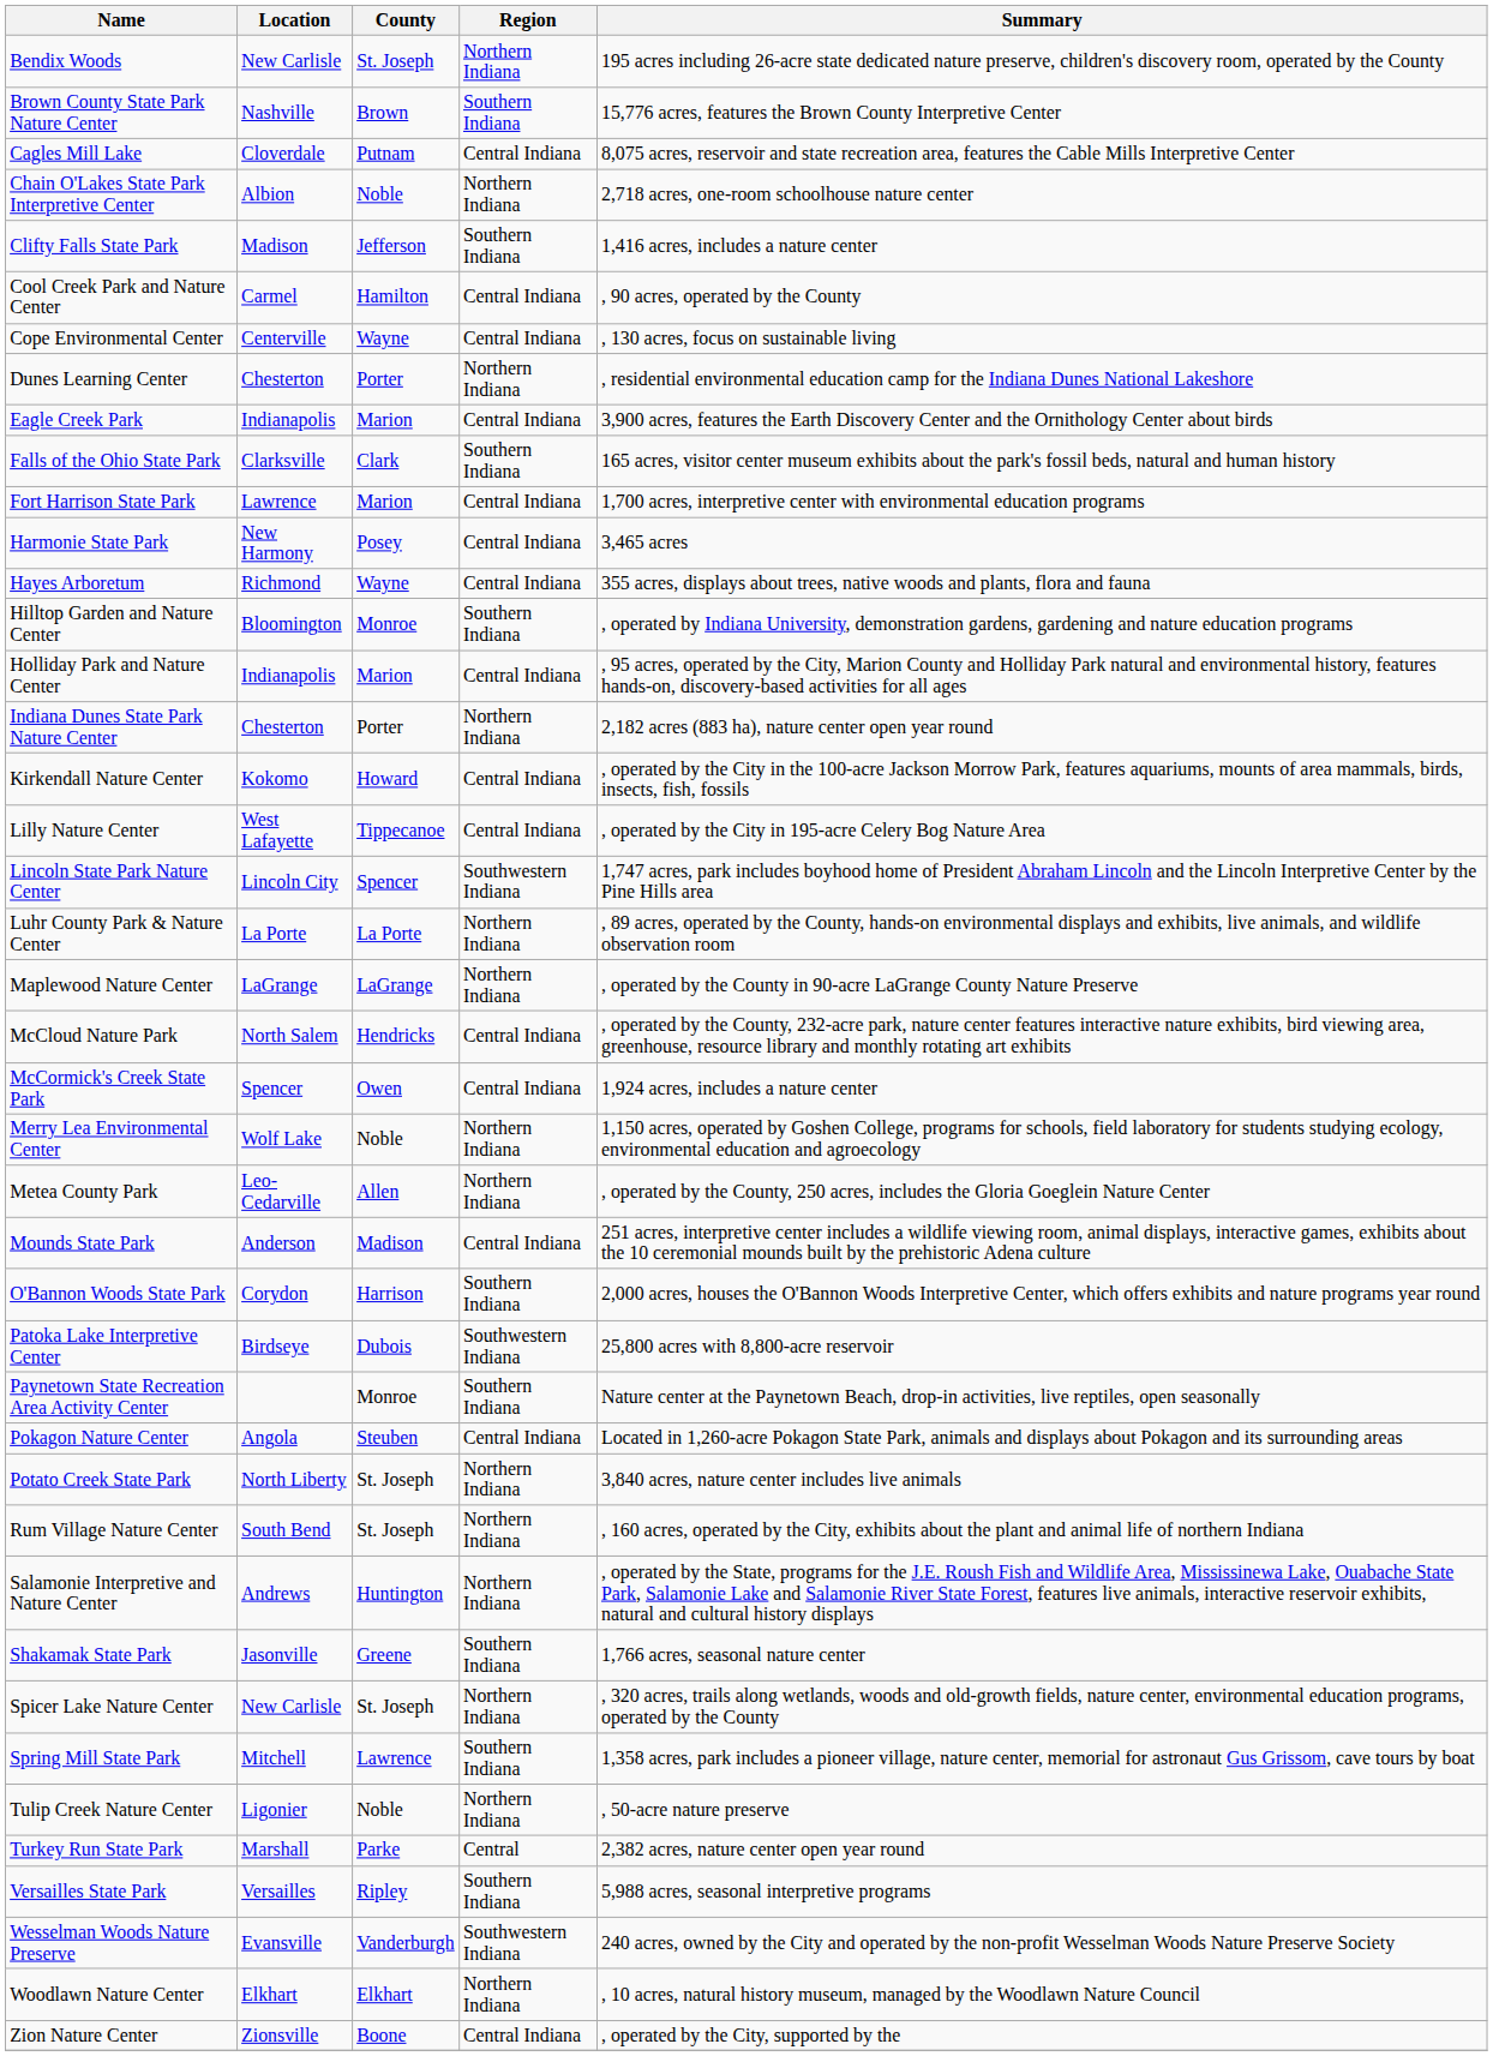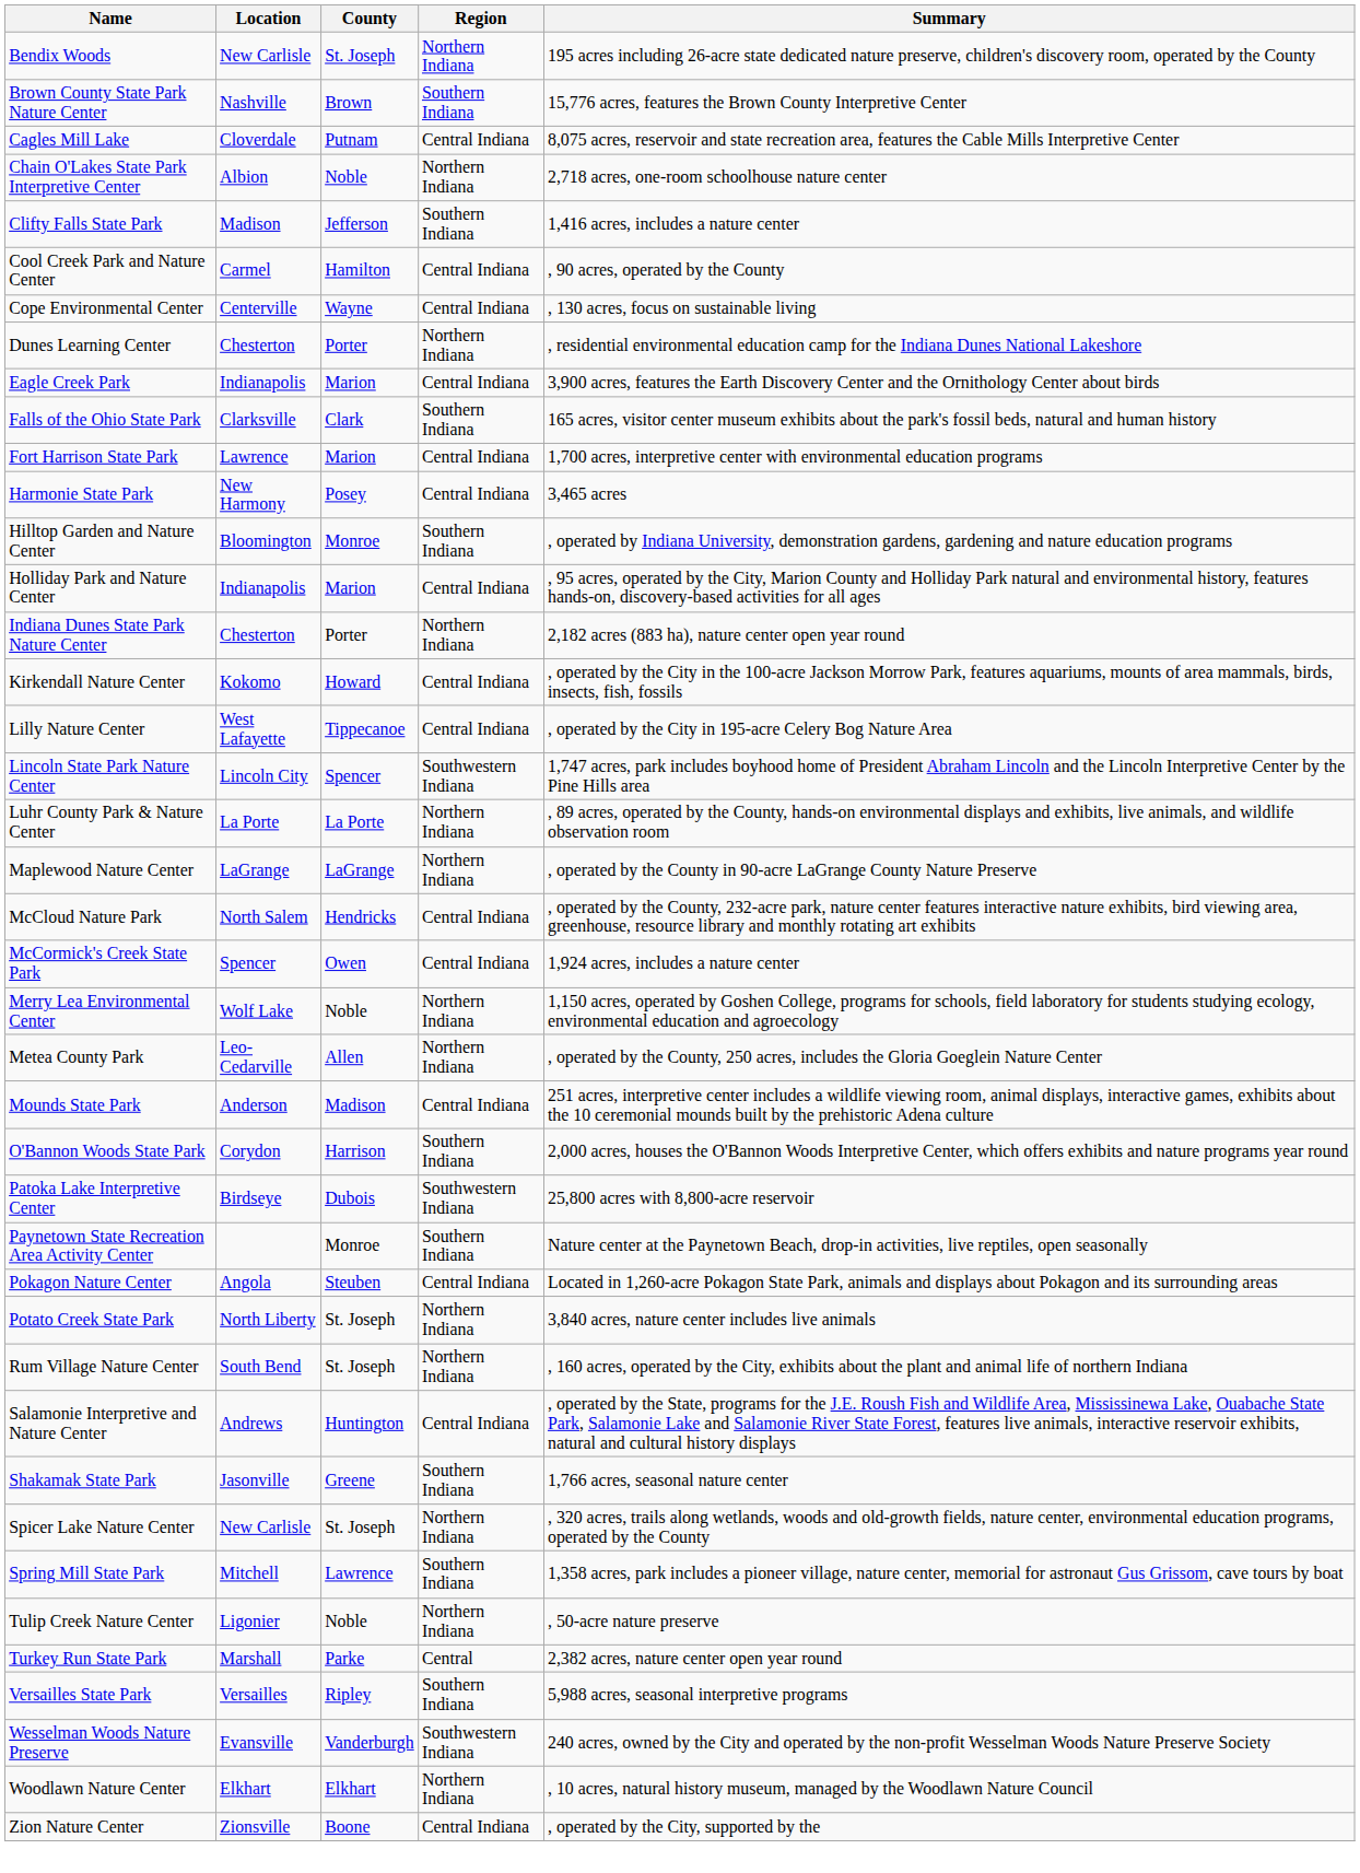- row: Hayes Arboretum | Richmond | Wayne | Central Indiana | 355 acres, displays about trees, native woods and plants, flora and fauna
Salamonie Interpretive and Nature Center | Region: Northern Indiana -> Central Indiana
